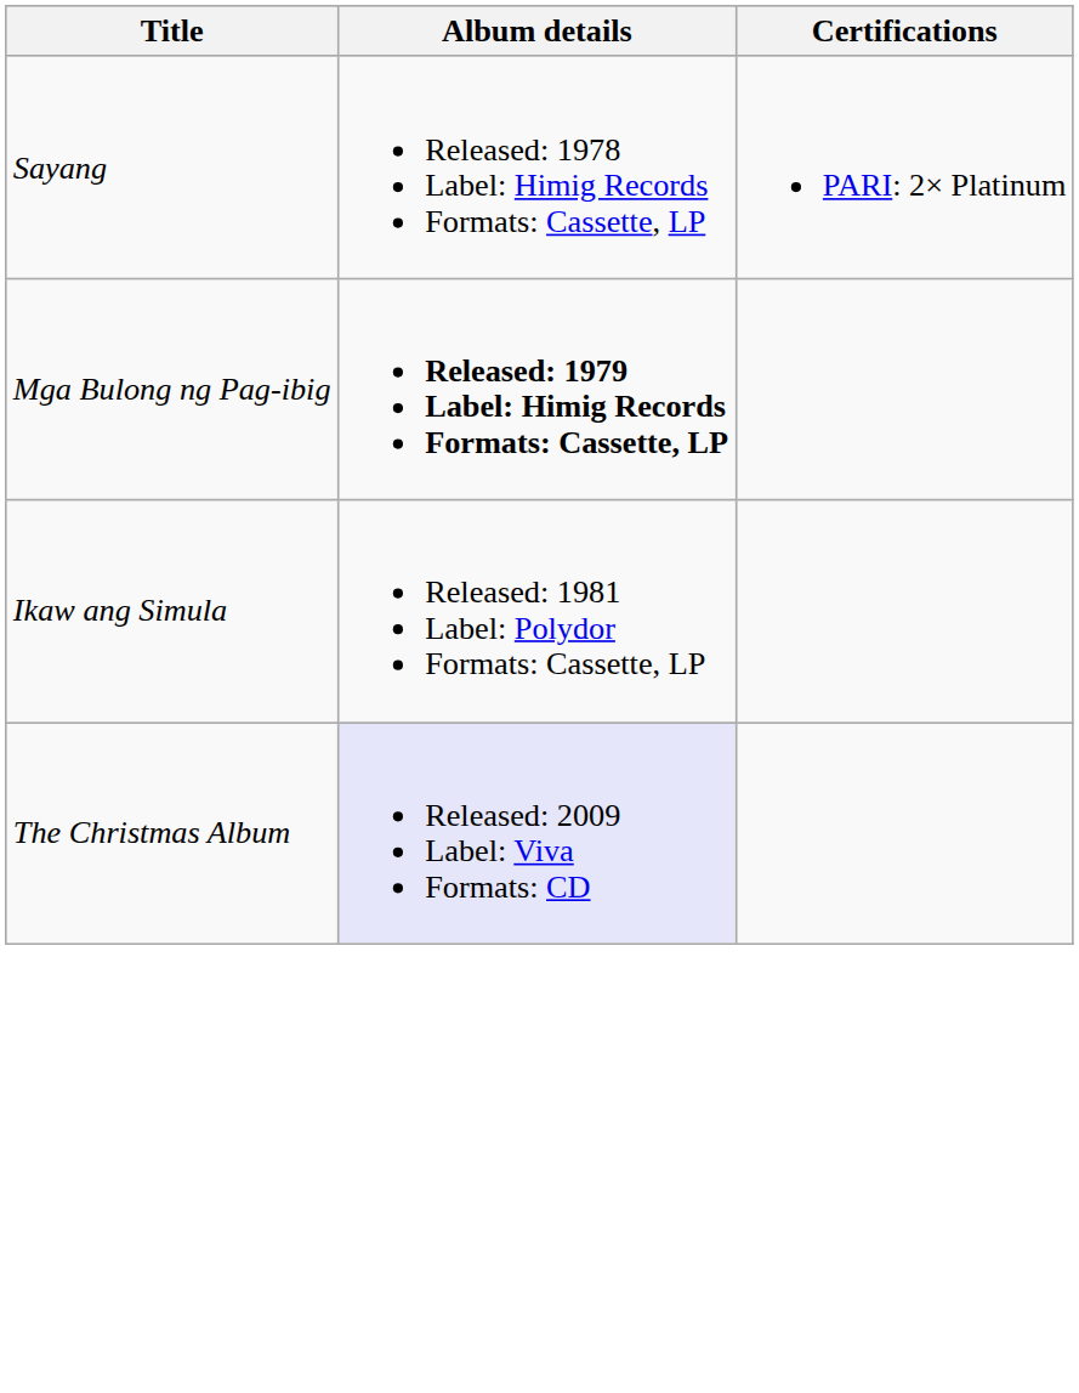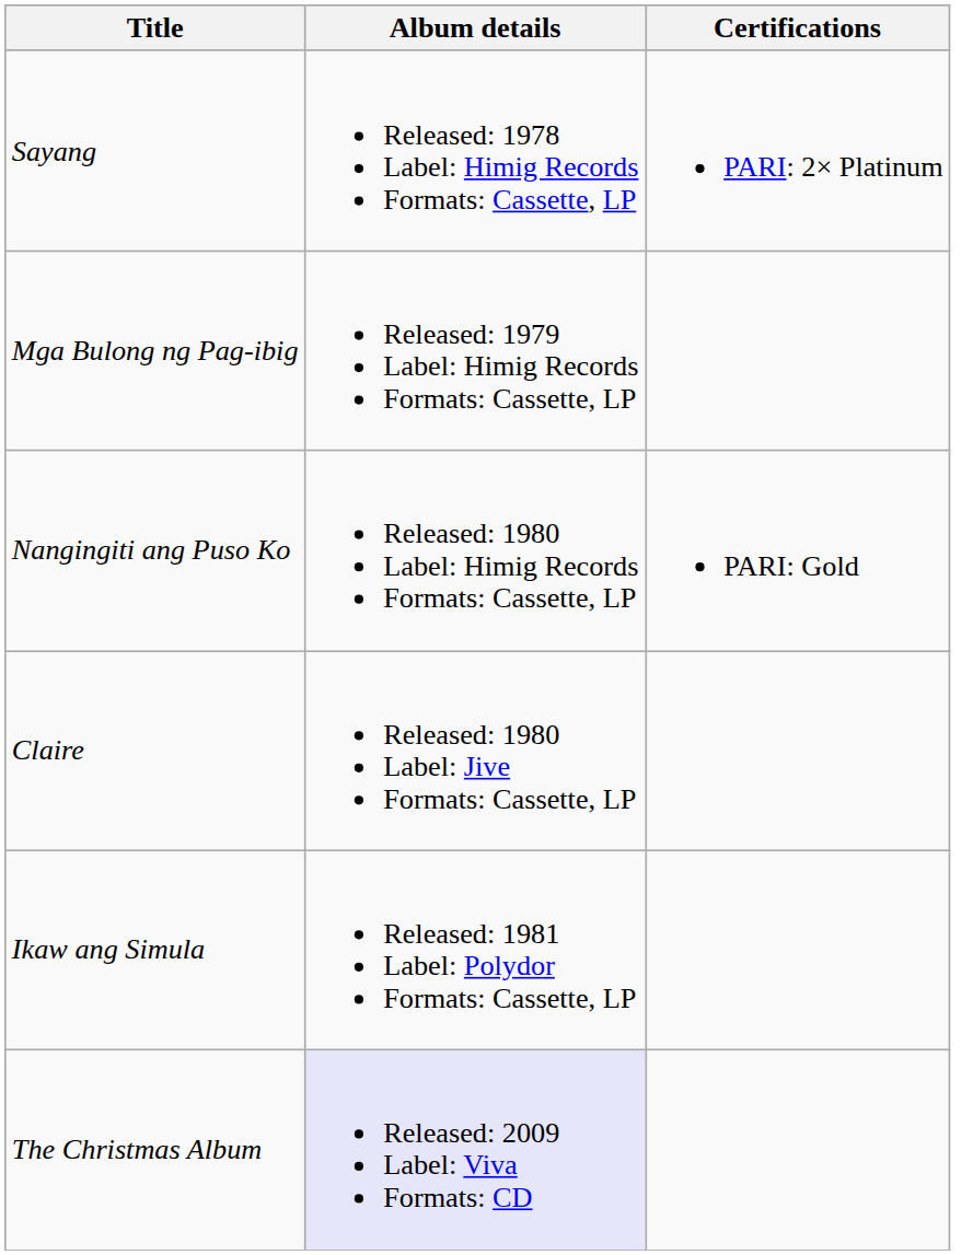Mga Bulong ng Pag-ibig | Album details: bold -> normal
+ row: Nangingiti ang Puso Ko | Released: 1980 Label: Himig Records Formats: Cassette, LP | PARI: Gold
+ row: Claire | Released: 1980 Label: Jive Formats: Cassette, LP
